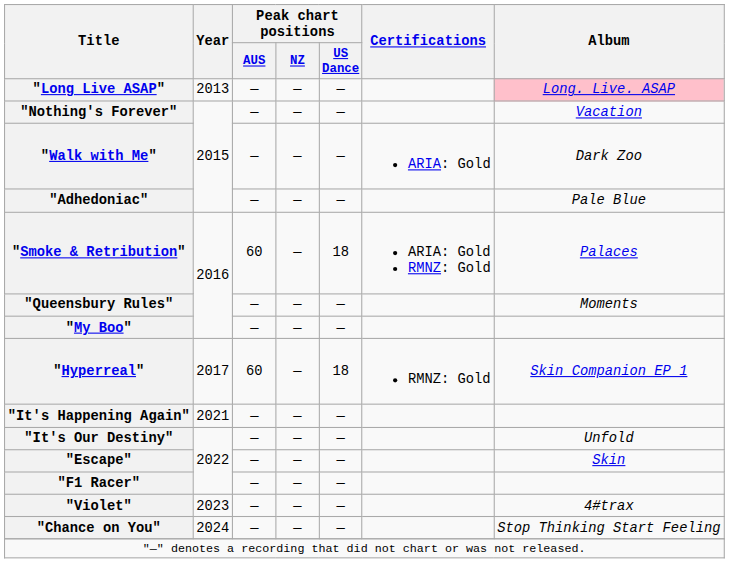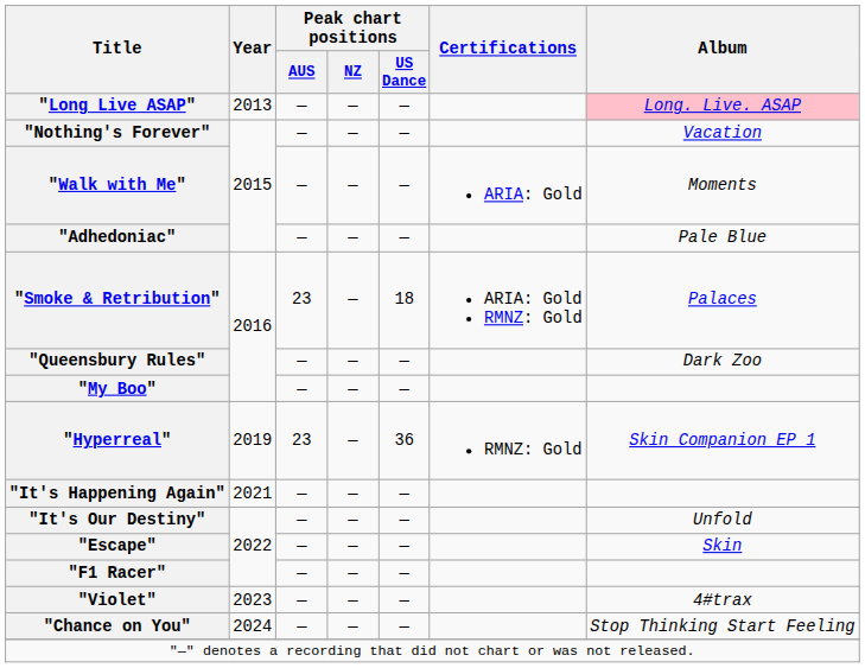"Walk with Me" | Album: Dark Zoo -> Moments
"Smoke & Retribution" | Peak chart positions / AUS: 60 -> 23
"Queensbury Rules" | Album: Moments -> Dark Zoo
"Hyperreal" | Year: 2017 -> 2019
"Hyperreal" | Peak chart positions / AUS: 60 -> 23
"Hyperreal" | Peak chart positions / US Dance: 18 -> 36
